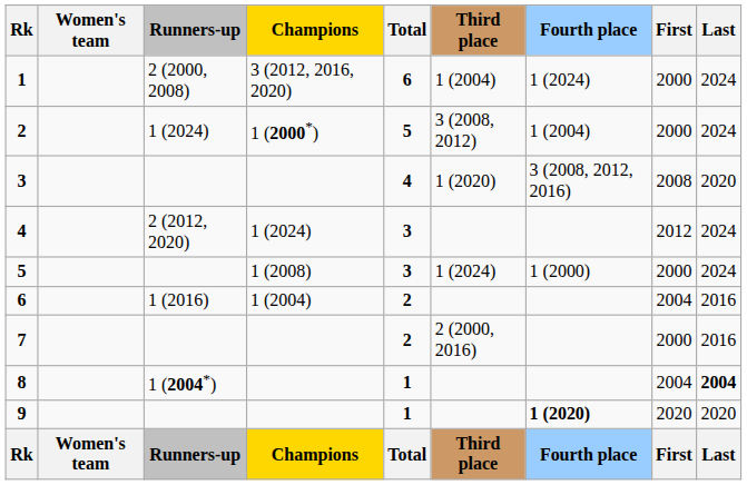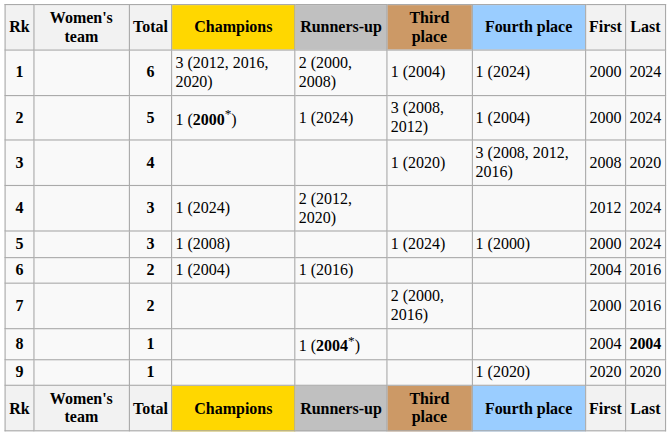columns swapped: Total <-> Runners-up
9 | Fourth place: bold -> normal
